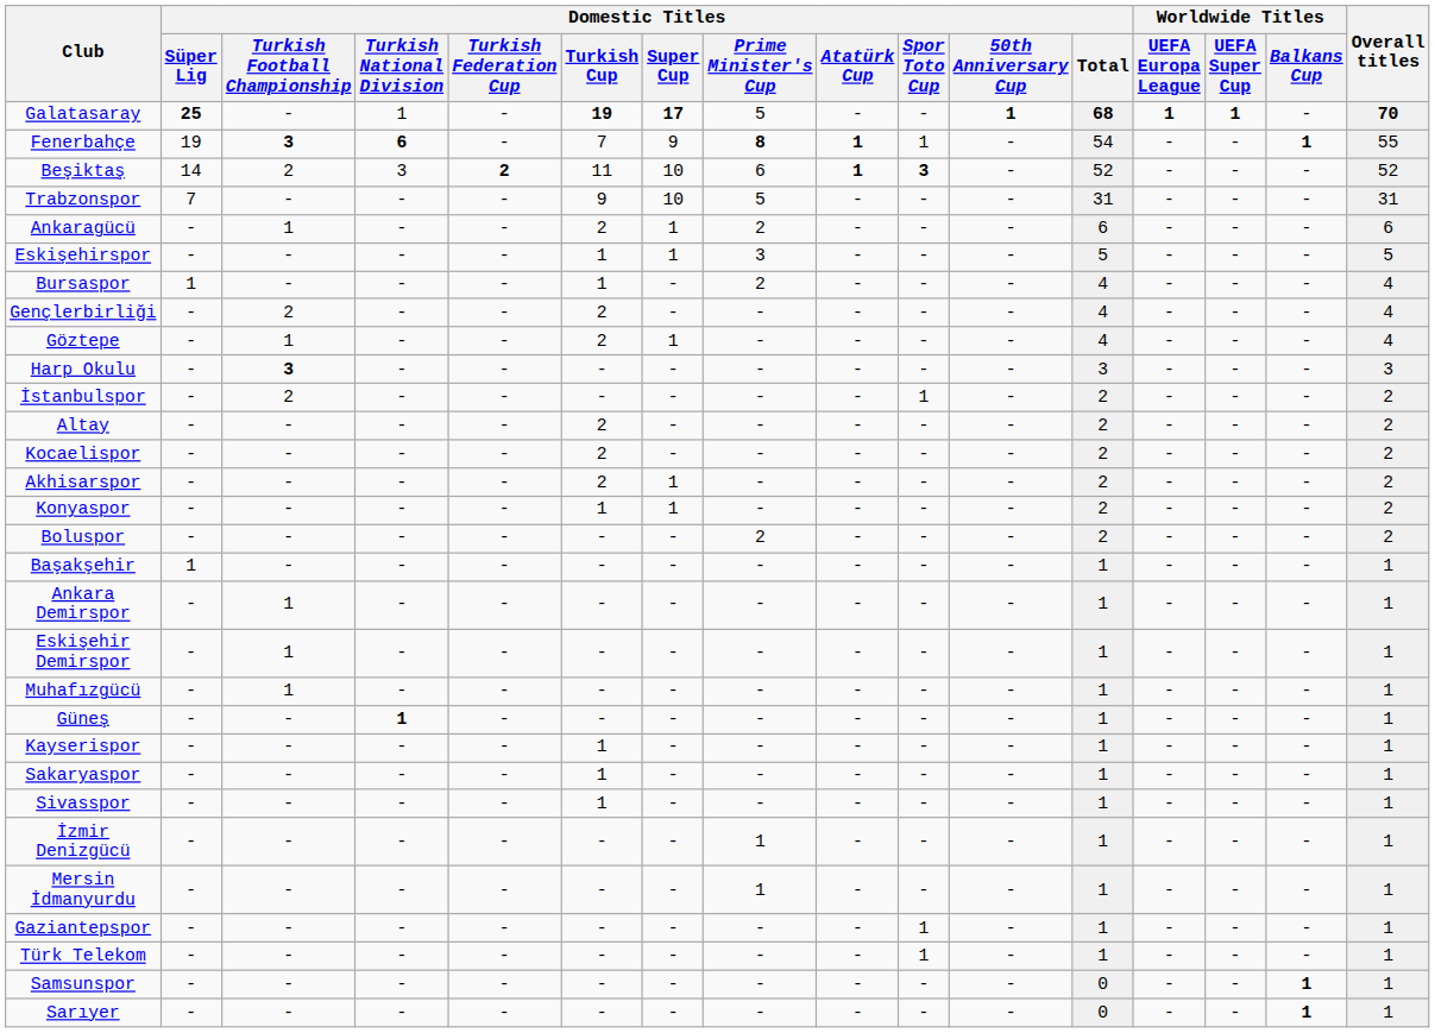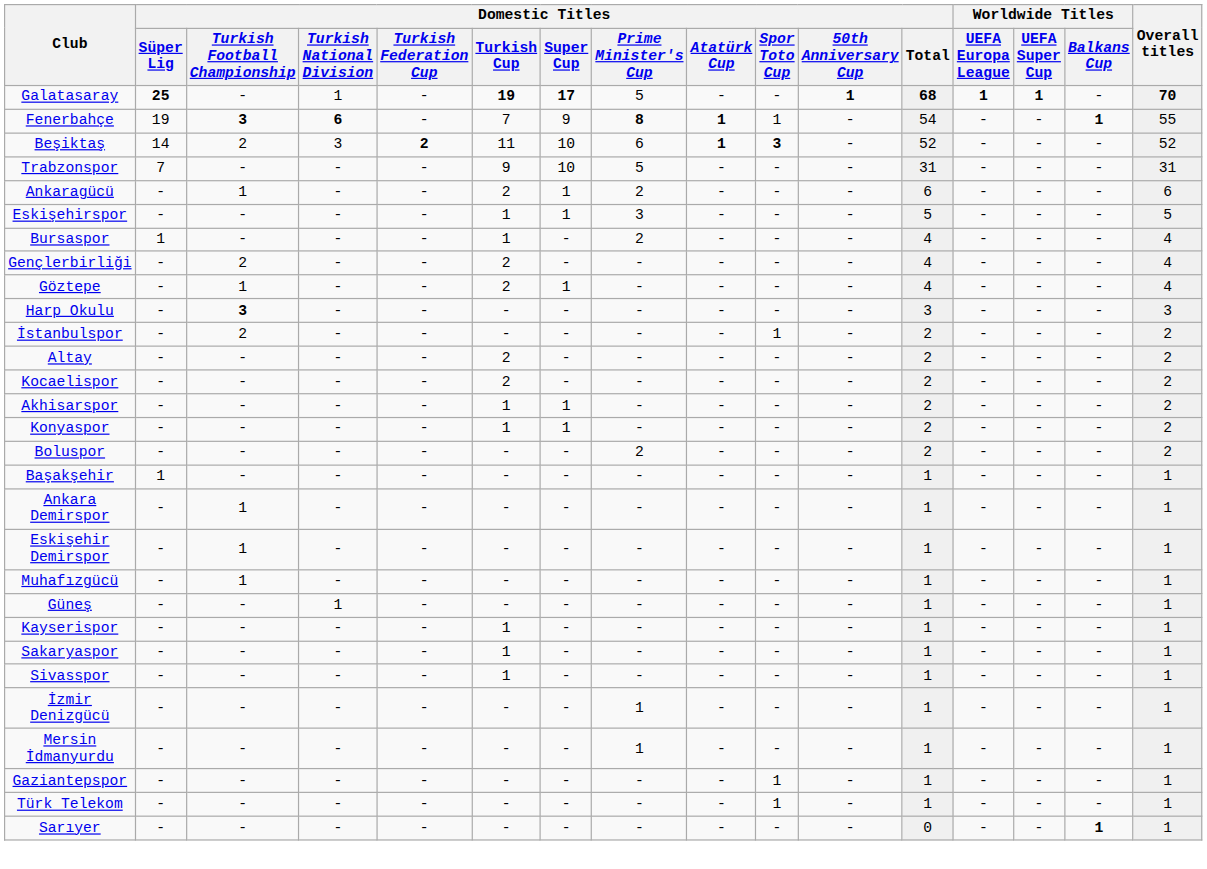Akhisarspor | Domestic Titles / Turkish Cup: 2 -> 1
Güneş | Domestic Titles / Turkish National Division: bold -> normal
- row: Samsunspor | - | - | - | - | - | - | - | - | - | - | 0 | - | - | 1 | 1
